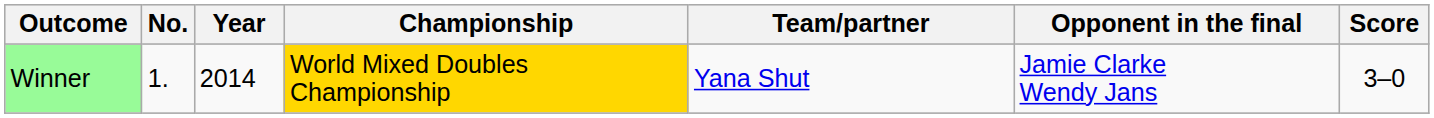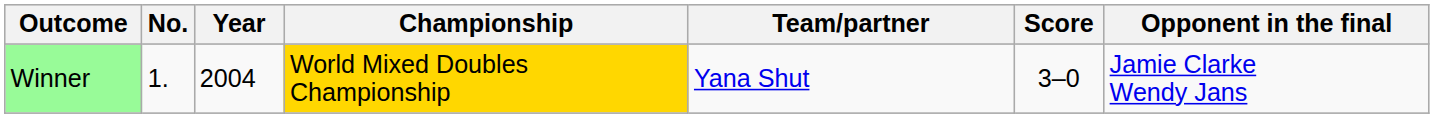columns swapped: Opponent in the final <-> Score
Winner | Year: 2014 -> 2004
